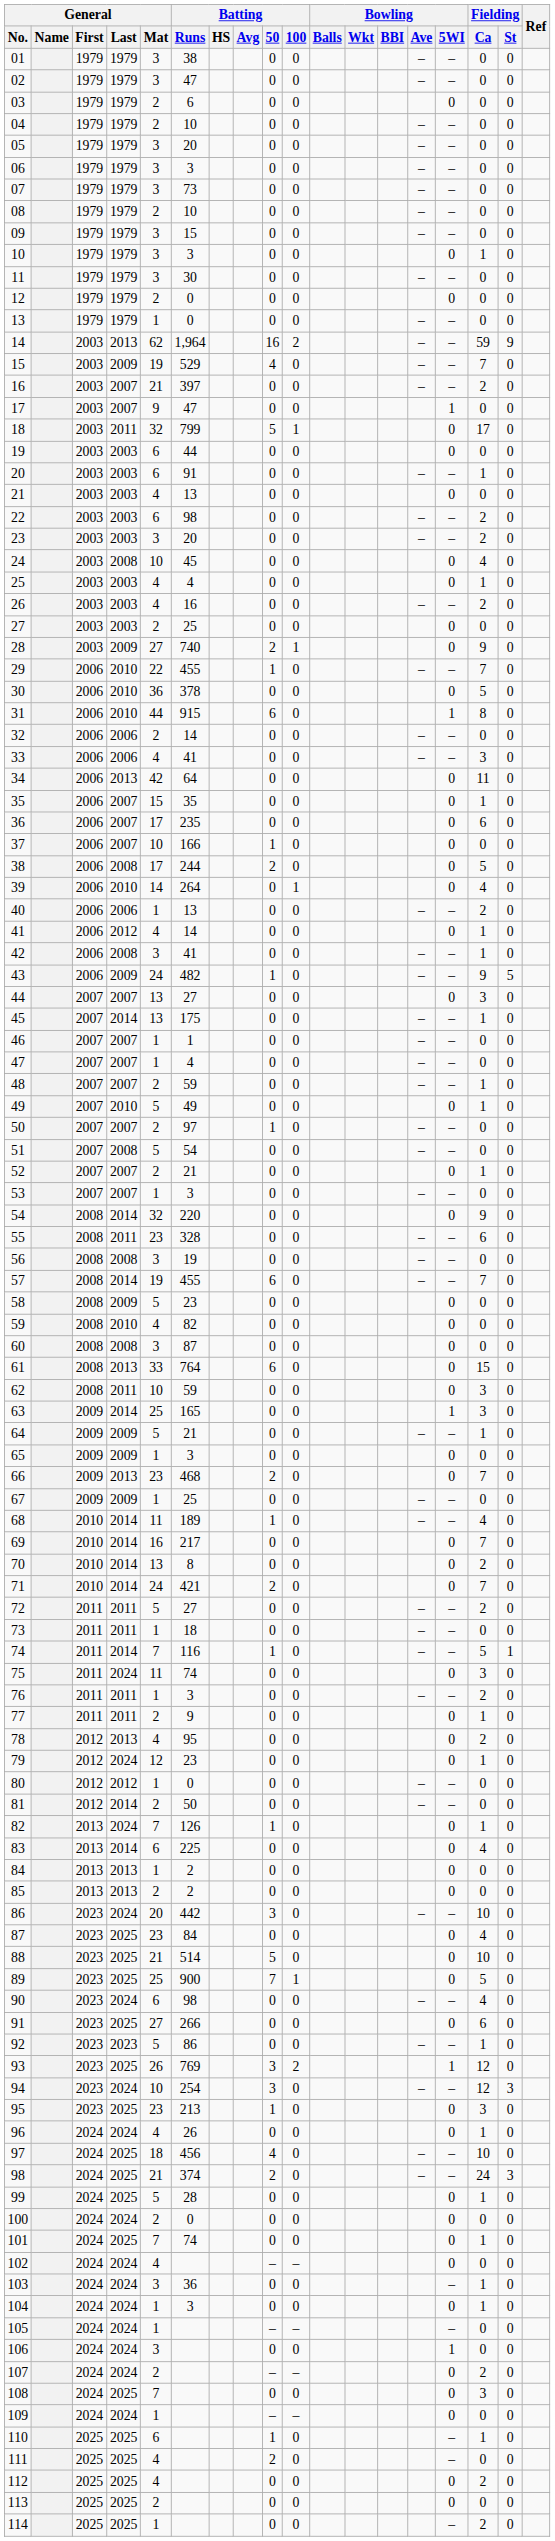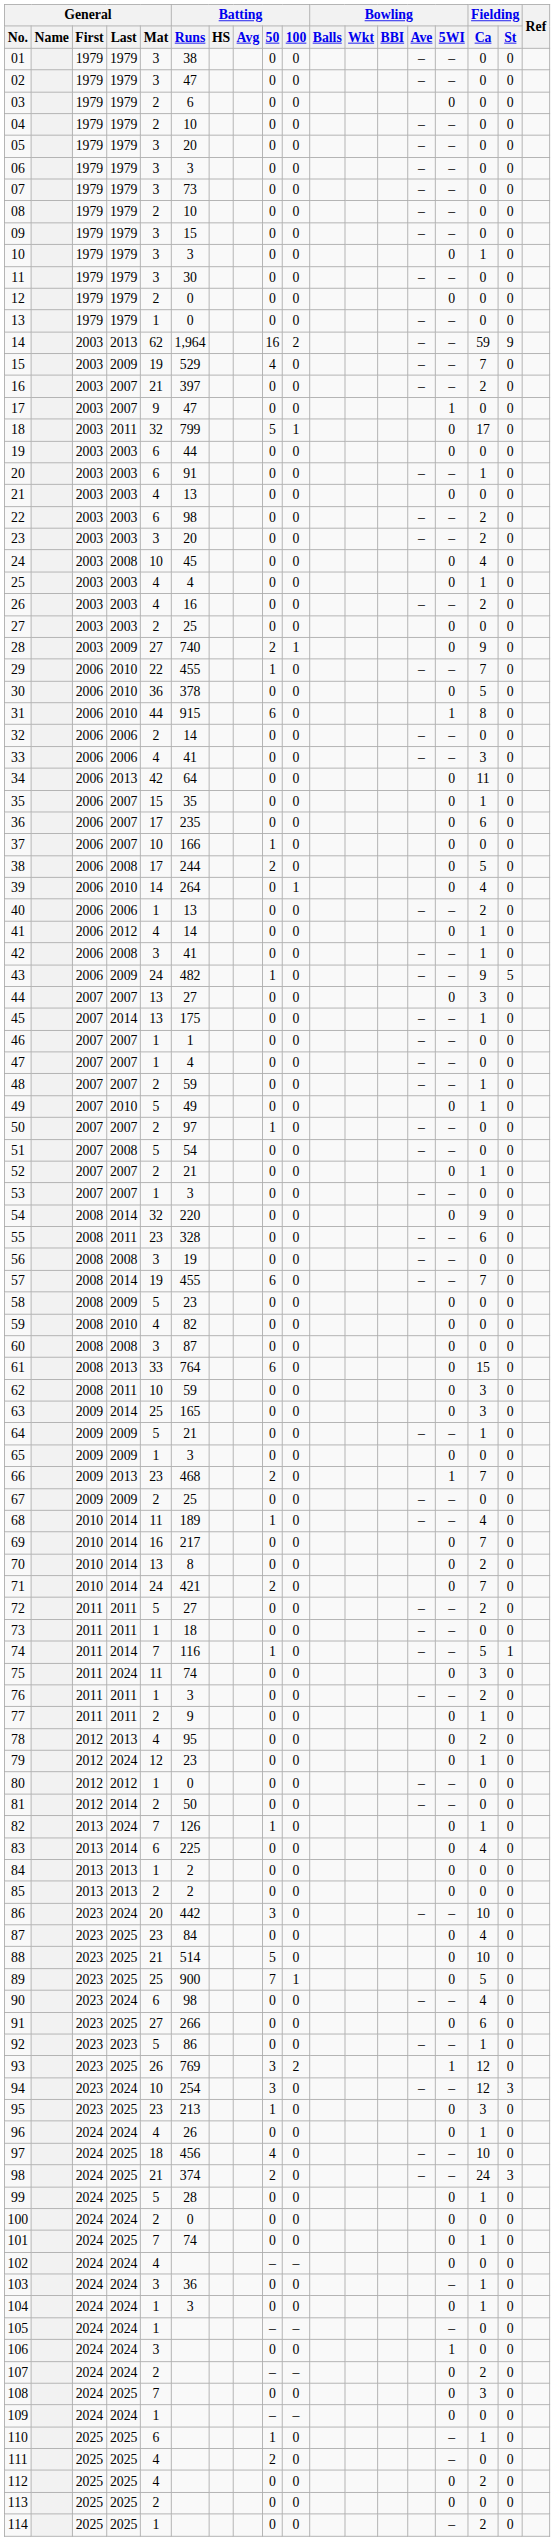63 | Bowling / 5WI: 1 -> 0
66 | Bowling / 5WI: 0 -> 1
67 | General / Mat: 1 -> 2
